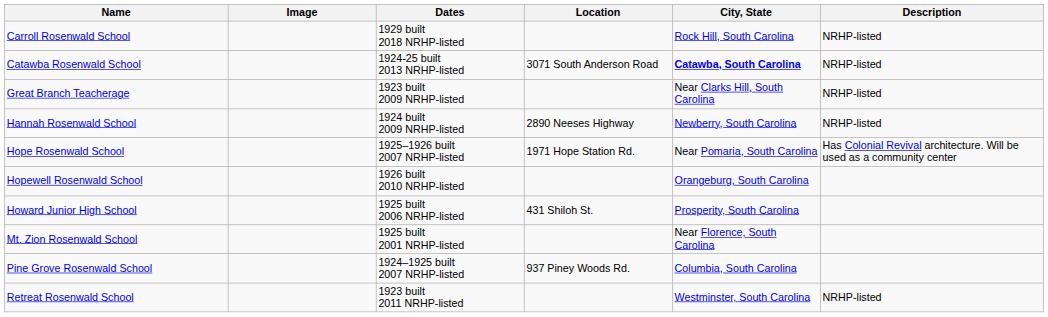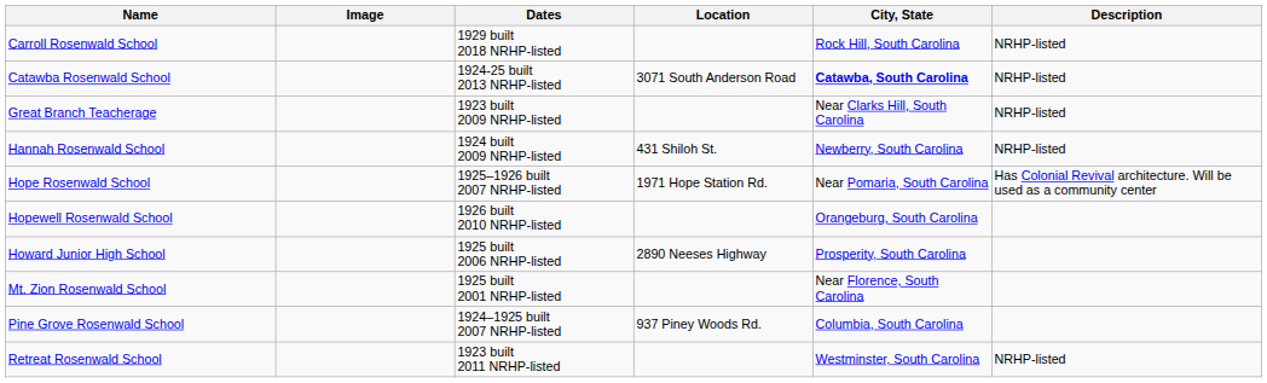Hannah Rosenwald School | Location: 2890 Neeses Highway -> 431 Shiloh St.
Howard Junior High School | Location: 431 Shiloh St. -> 2890 Neeses Highway
